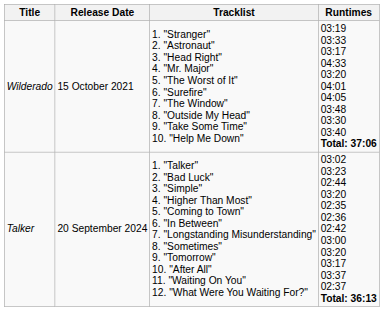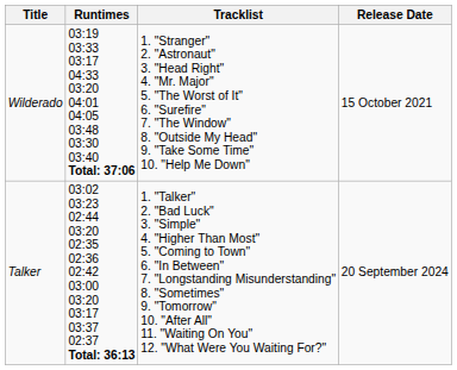columns swapped: Release Date <-> Runtimes
